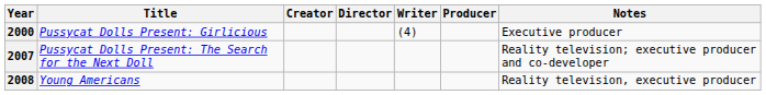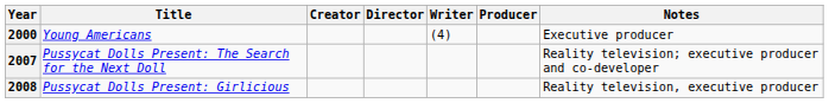2000 | Title: Pussycat Dolls Present: Girlicious -> Young Americans
2008 | Title: Young Americans -> Pussycat Dolls Present: Girlicious
